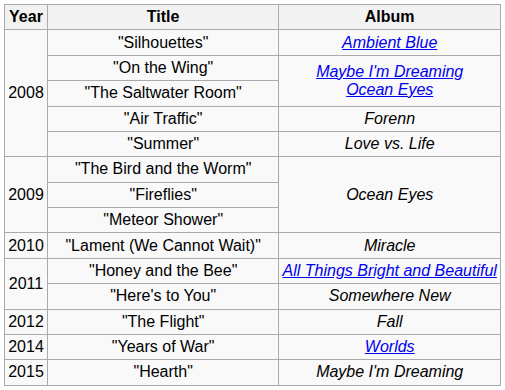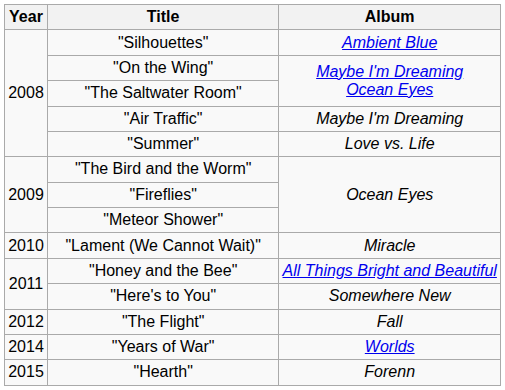"Air Traffic" | Album: Forenn -> Maybe I'm Dreaming
"Hearth" | Album: Maybe I'm Dreaming -> Forenn
